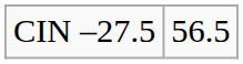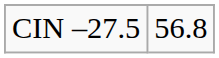CIN –27.5 | column 2: 56.5 -> 56.8
